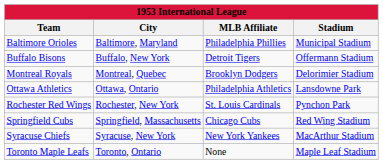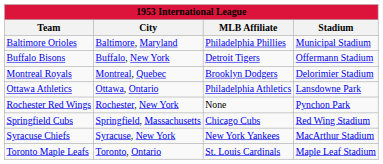Rochester Red Wings | MLB Affiliate: St. Louis Cardinals -> None
Toronto Maple Leafs | MLB Affiliate: None -> St. Louis Cardinals
